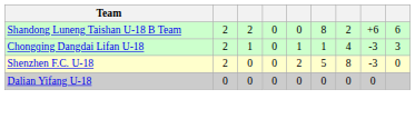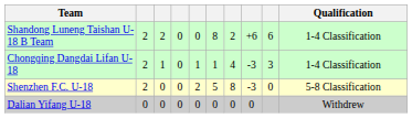+ column: Qualification | 1-4 Classification | 1-4 Classification | 5-8 Classification | Withdrew
